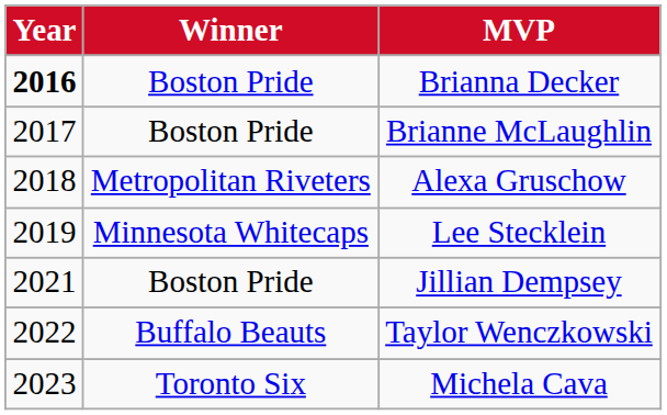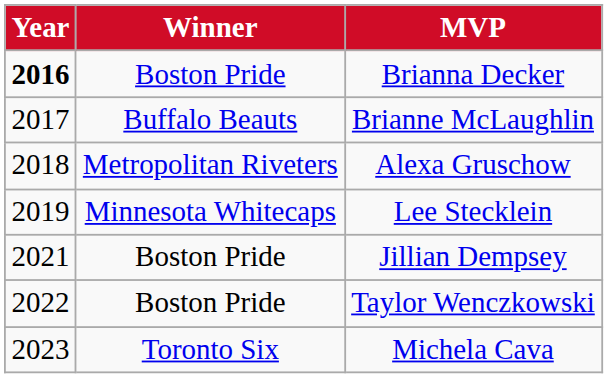Brianne McLaughlin | Winner: Boston Pride -> Buffalo Beauts
Taylor Wenczkowski | Winner: Buffalo Beauts -> Boston Pride
